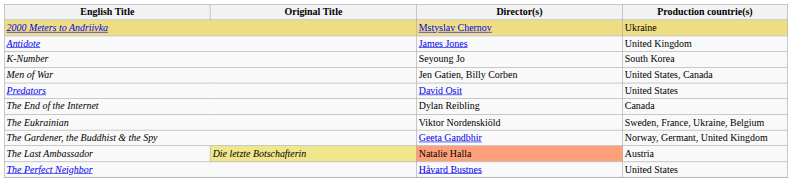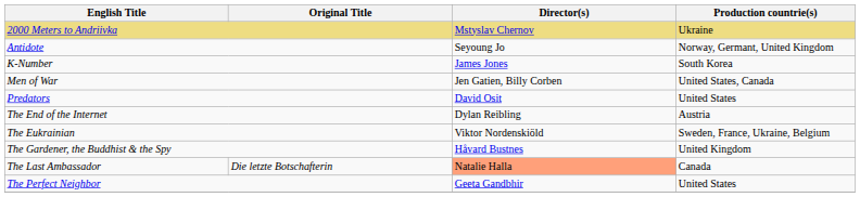Antidote | Director(s): James Jones -> Seyoung Jo
Antidote | Production countrie(s): United Kingdom -> Norway, Germant, United Kingdom
K-Number | Director(s): Seyoung Jo -> James Jones
The End of the Internet | Production countrie(s): Canada -> Austria
The Gardener, the Buddhist & the Spy | Director(s): Geeta Gandbhir -> Håvard Bustnes
The Gardener, the Buddhist & the Spy | Production countrie(s): Norway, Germant, United Kingdom -> United Kingdom
The Last Ambassador | Original Title: khaki background -> no background
The Last Ambassador | Production countrie(s): Austria -> Canada
The Perfect Neighbor | Director(s): Håvard Bustnes -> Geeta Gandbhir
